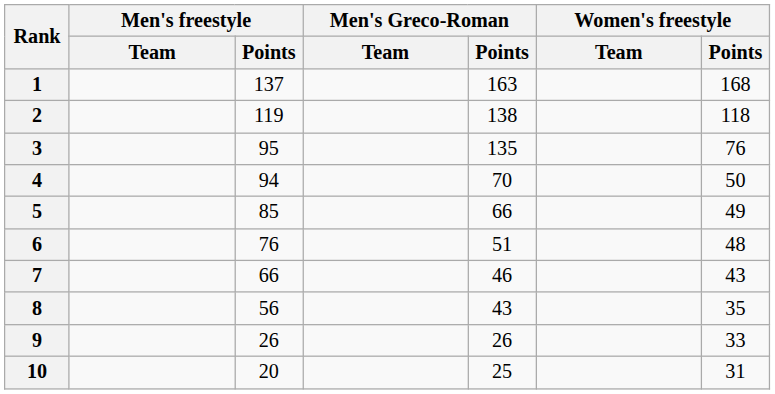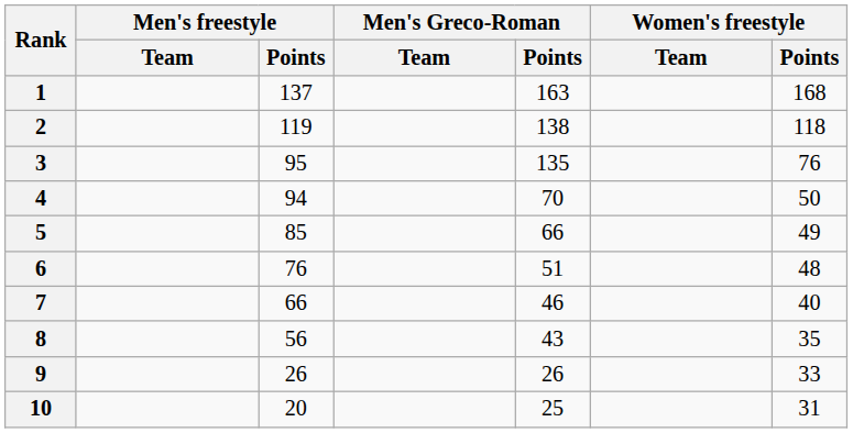7 | Women's freestyle / Points: 43 -> 40
